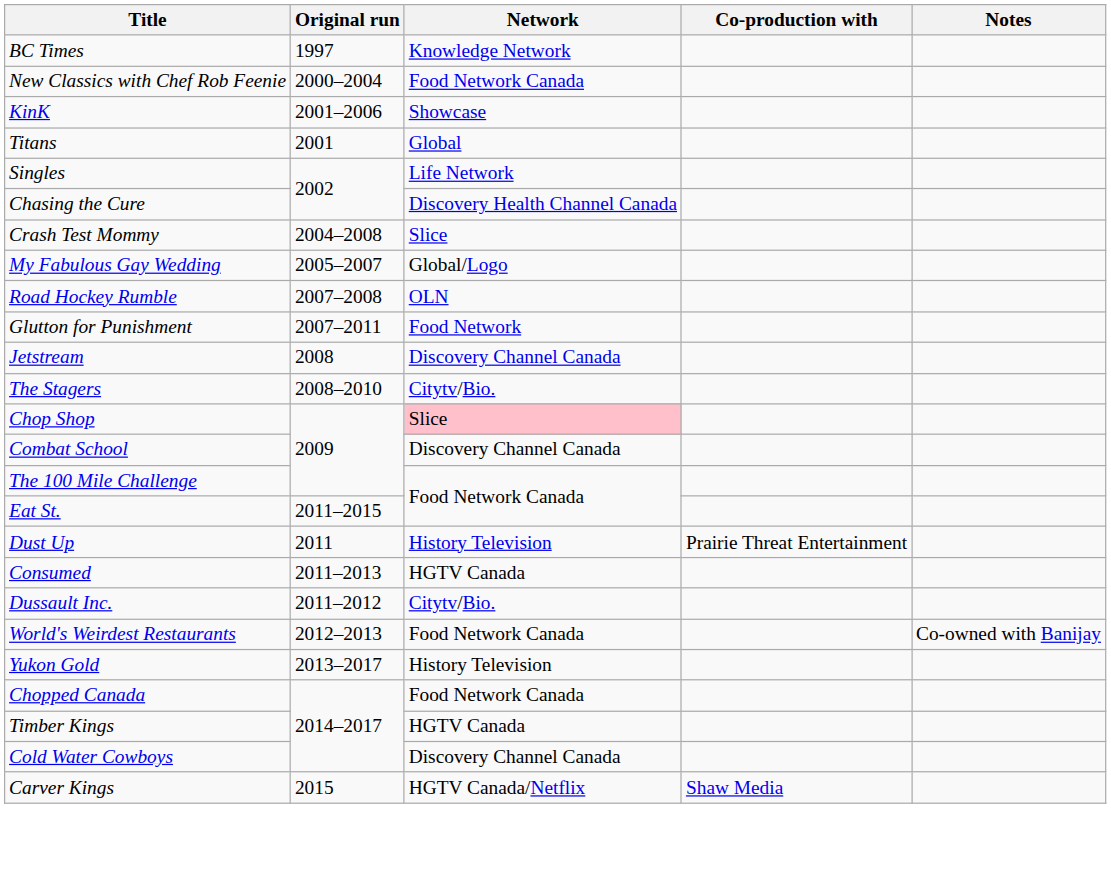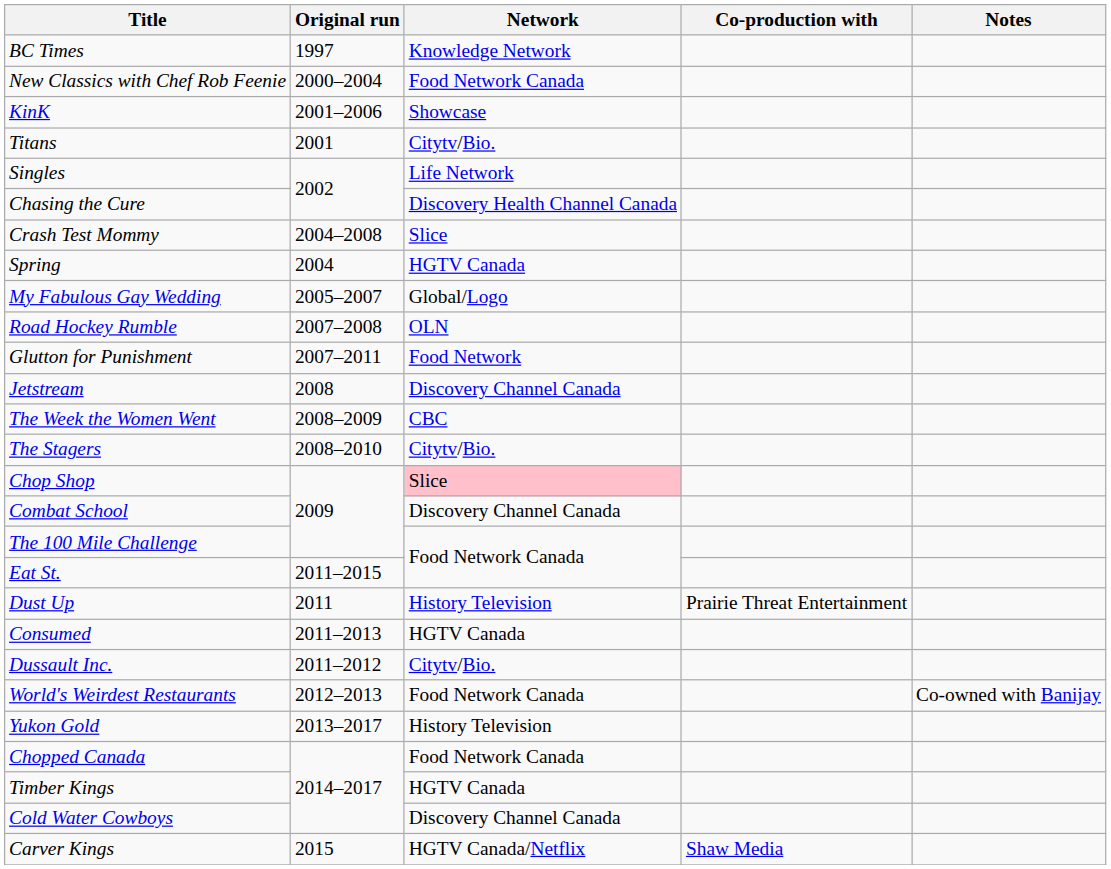Titans | Network: Global -> Citytv/Bio.
+ row: Spring | 2004 | HGTV Canada
+ row: The Week the Women Went | 2008–2009 | CBC
